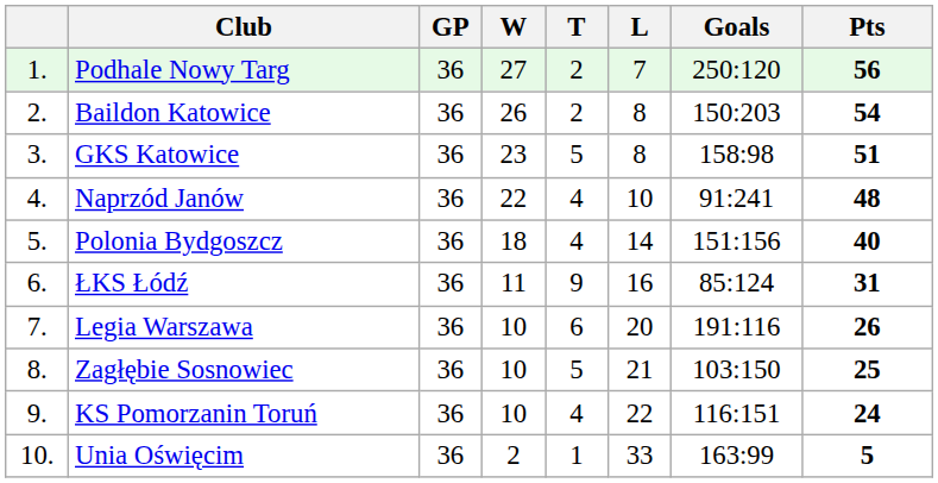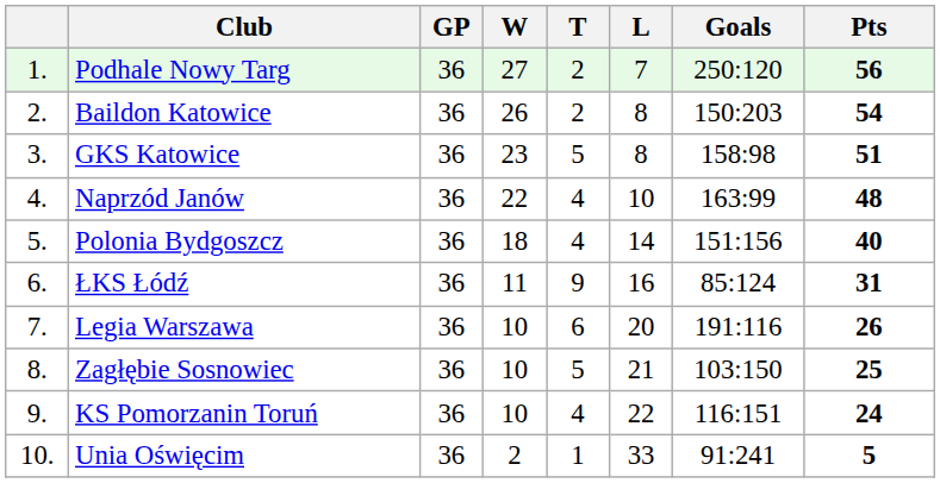Naprzód Janów | Goals: 91:241 -> 163:99
Unia Oświęcim | Goals: 163:99 -> 91:241
